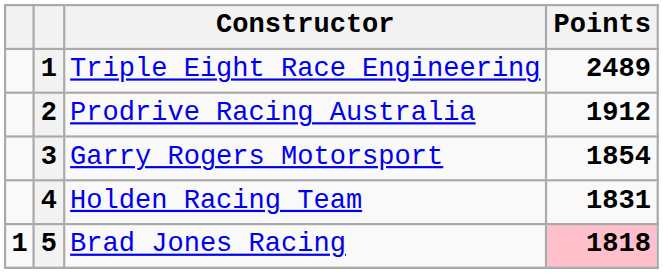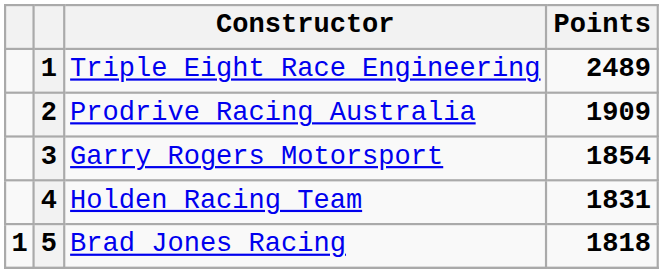Prodrive Racing Australia | Points: 1912 -> 1909
Brad Jones Racing | Points: pink background -> no background
